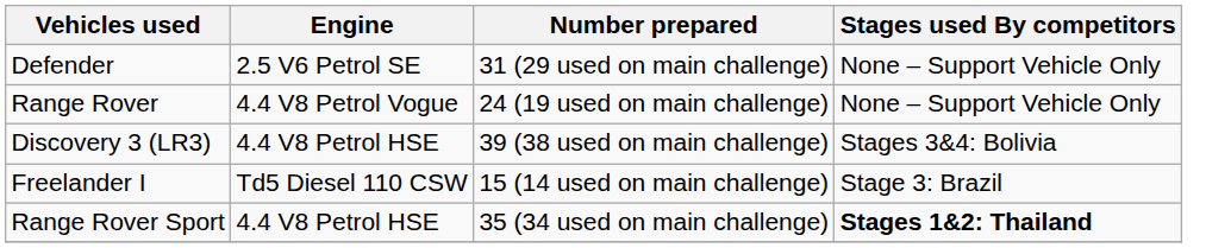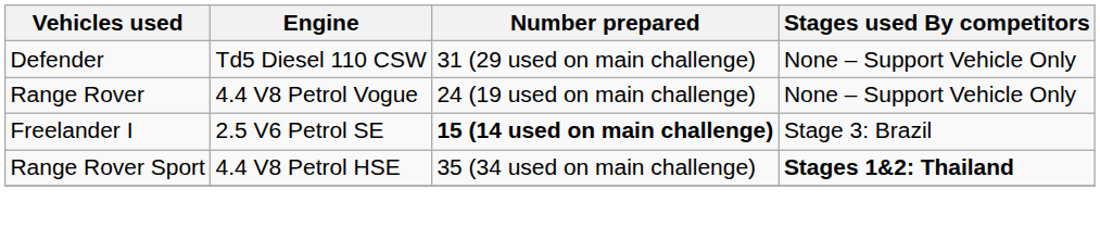Defender | Engine: 2.5 V6 Petrol SE -> Td5 Diesel 110 CSW
- row: Discovery 3 (LR3) | 4.4 V8 Petrol HSE | 39 (38 used on main challenge) | Stages 3&4: Bolivia
Freelander I | Engine: Td5 Diesel 110 CSW -> 2.5 V6 Petrol SE
Freelander I | Number prepared: normal -> bold
